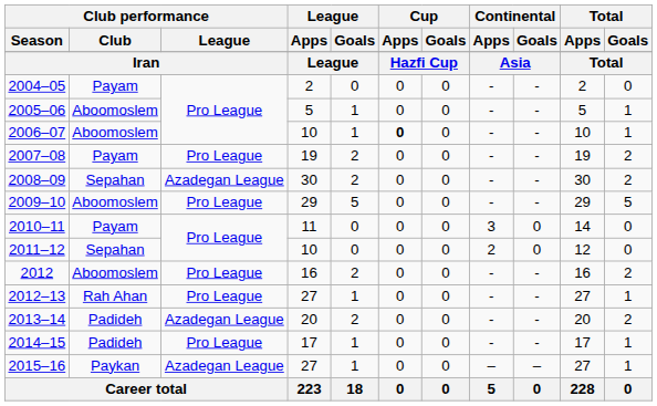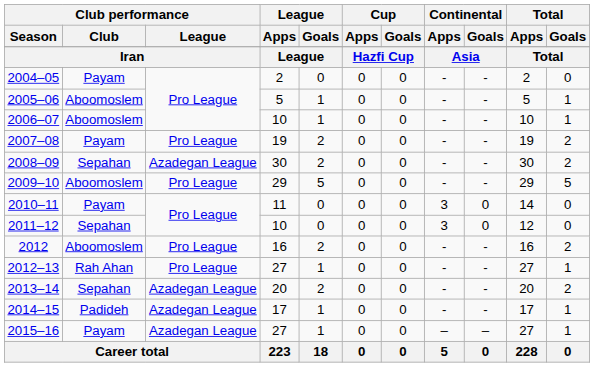2006–07 | Cup / Apps: bold -> normal
2011–12 | Continental / Apps: 2 -> 3
2013–14 | Club performance / Club: Padideh -> Sepahan
2014–15 | Club performance / League: Pro League -> Azadegan League
2015–16 | Club performance / Club: Paykan -> Payam
